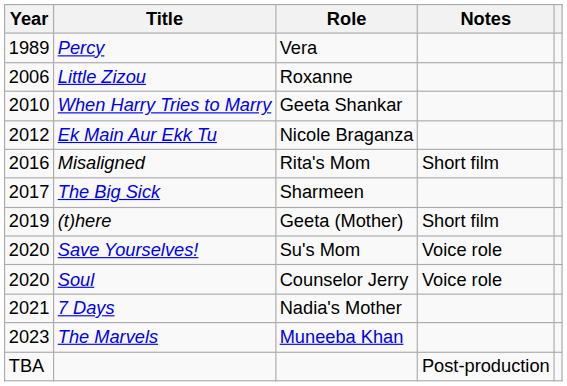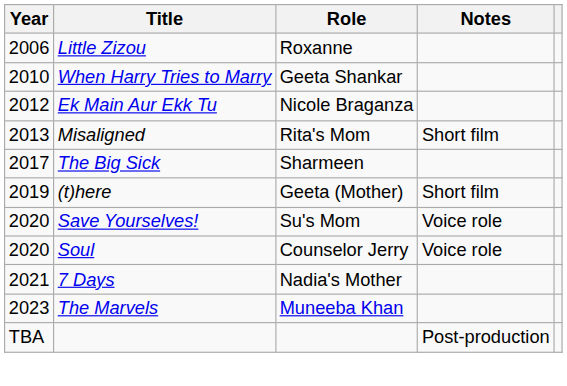- row: 1989 | Percy | Vera
Misaligned | Year: 2016 -> 2013
